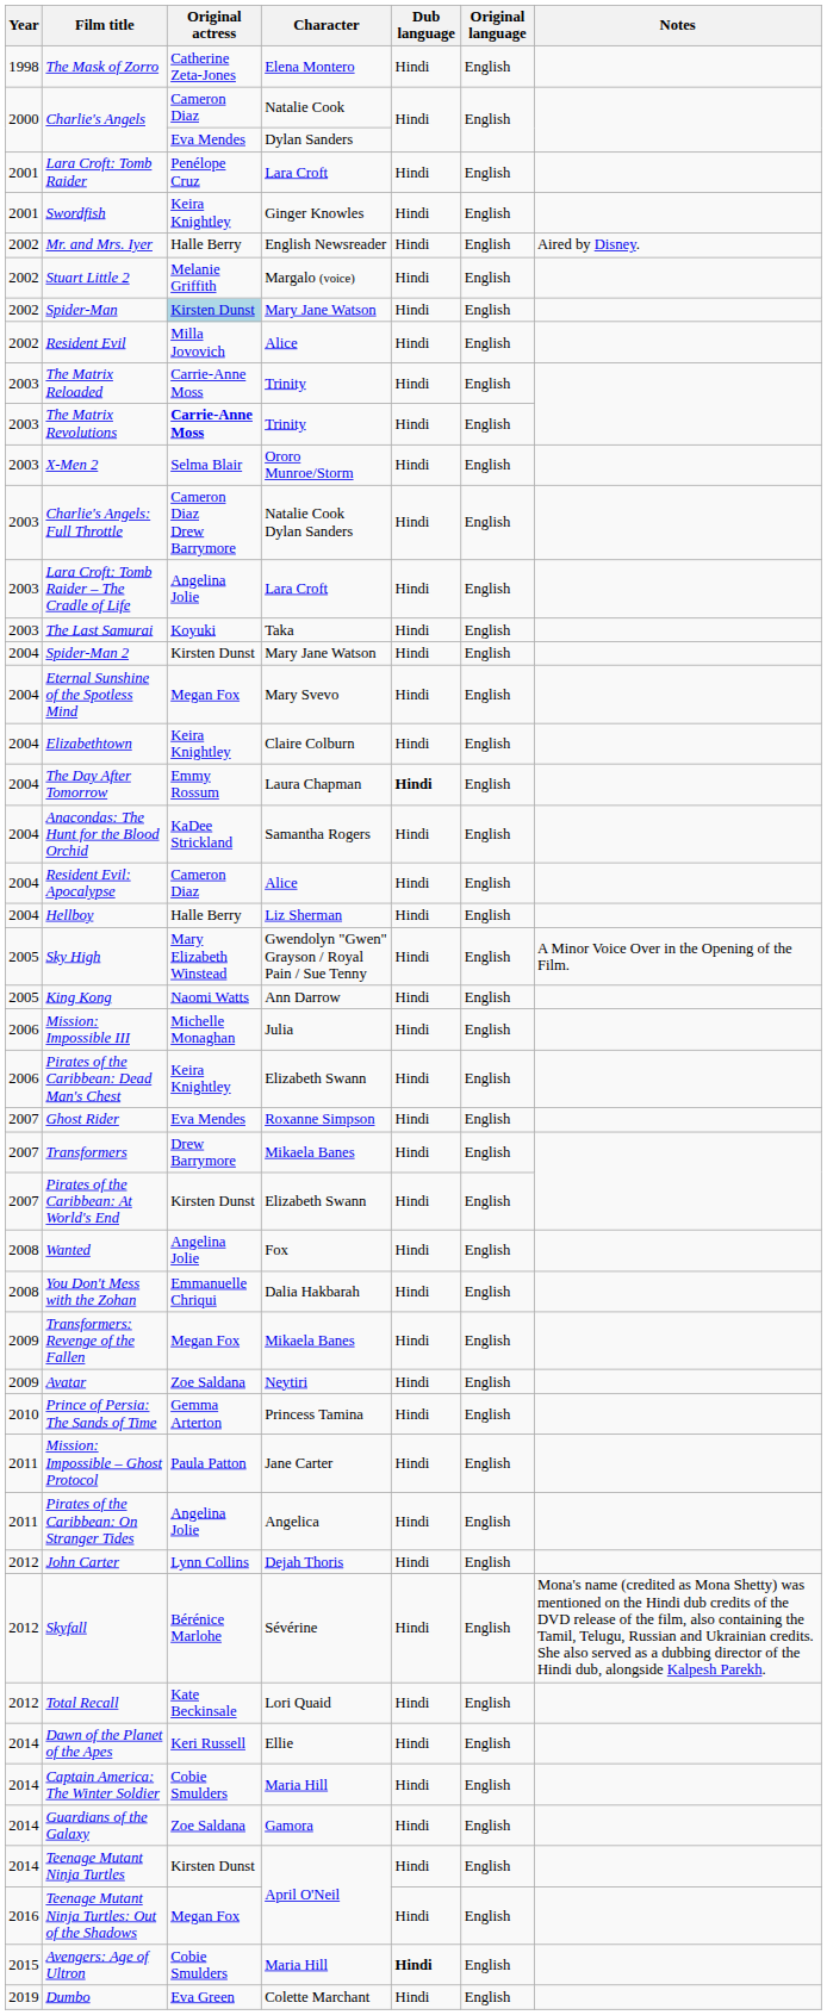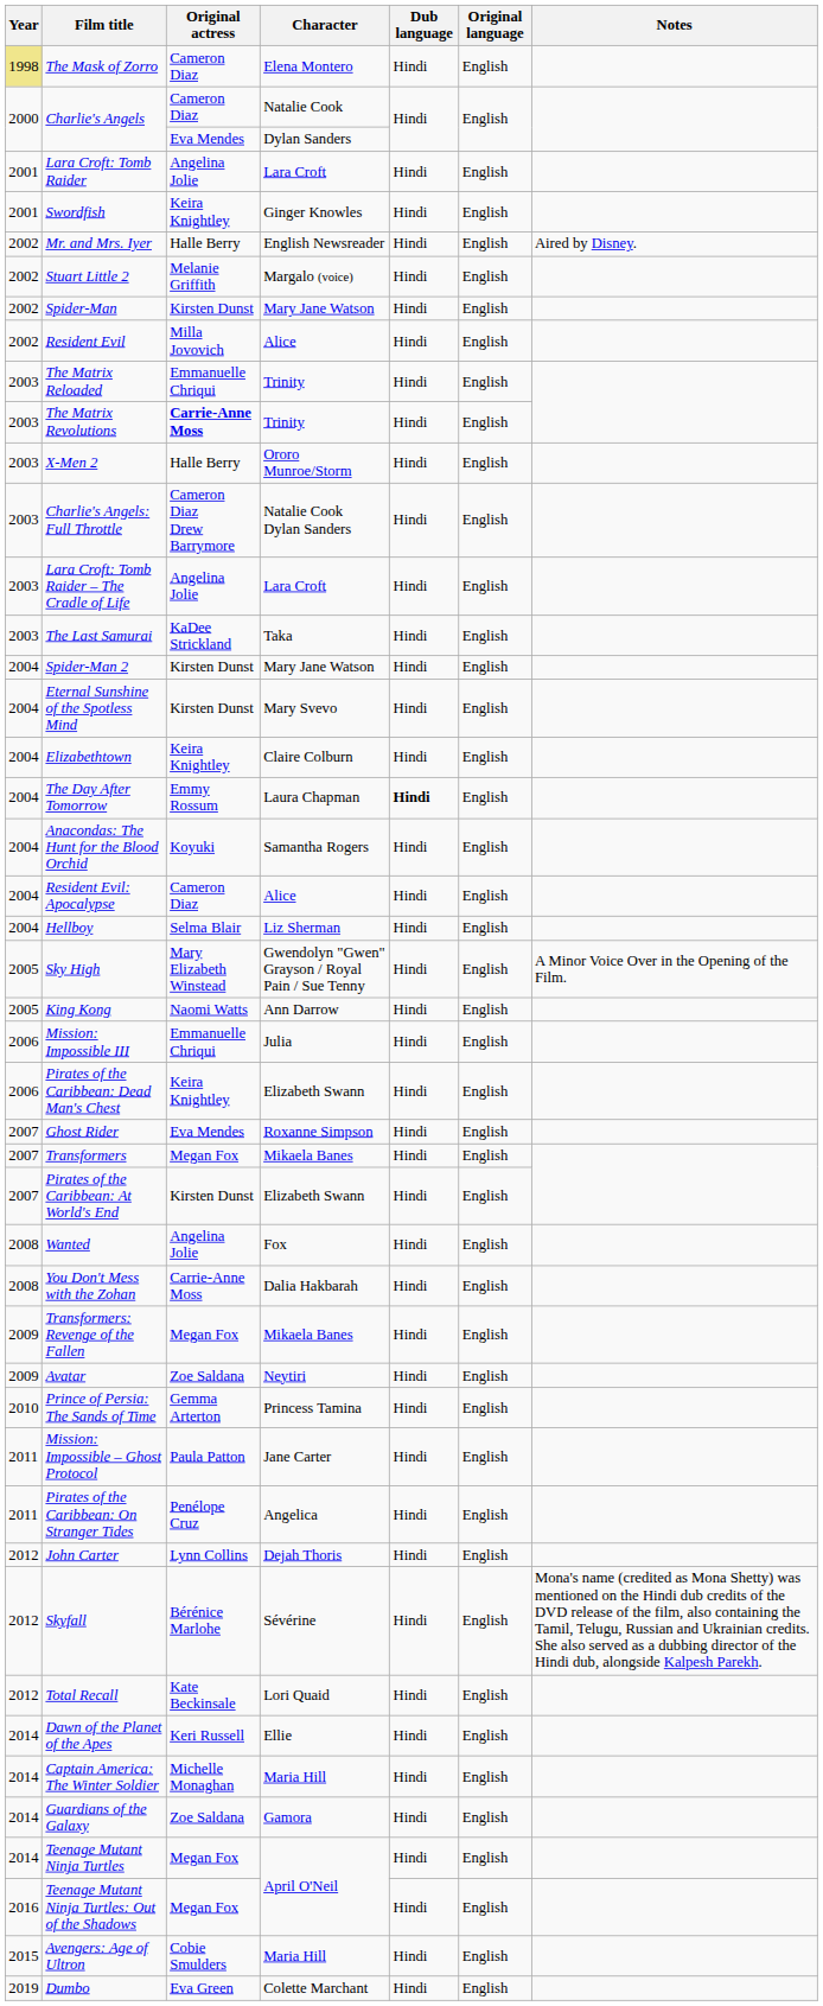The Mask of Zorro | Year: no background -> khaki background
The Mask of Zorro | Original actress: Catherine Zeta-Jones -> Cameron Diaz
Lara Croft: Tomb Raider | Original actress: Penélope Cruz -> Angelina Jolie
Spider-Man | Original actress: lightblue background -> no background
The Matrix Reloaded | Original actress: Carrie-Anne Moss -> Emmanuelle Chriqui
X-Men 2 | Original actress: Selma Blair -> Halle Berry
The Last Samurai | Original actress: Koyuki -> KaDee Strickland
Eternal Sunshine of the Spotless Mind | Original actress: Megan Fox -> Kirsten Dunst
Anacondas: The Hunt for the Blood Orchid | Original actress: KaDee Strickland -> Koyuki
Hellboy | Original actress: Halle Berry -> Selma Blair
Mission: Impossible III | Original actress: Michelle Monaghan -> Emmanuelle Chriqui
Transformers | Original actress: Drew Barrymore -> Megan Fox
You Don't Mess with the Zohan | Original actress: Emmanuelle Chriqui -> Carrie-Anne Moss
Pirates of the Caribbean: On Stranger Tides | Original actress: Angelina Jolie -> Penélope Cruz
Captain America: The Winter Soldier | Original actress: Cobie Smulders -> Michelle Monaghan
Teenage Mutant Ninja Turtles | Original actress: Kirsten Dunst -> Megan Fox
Avengers: Age of Ultron | Dub language: bold -> normal
